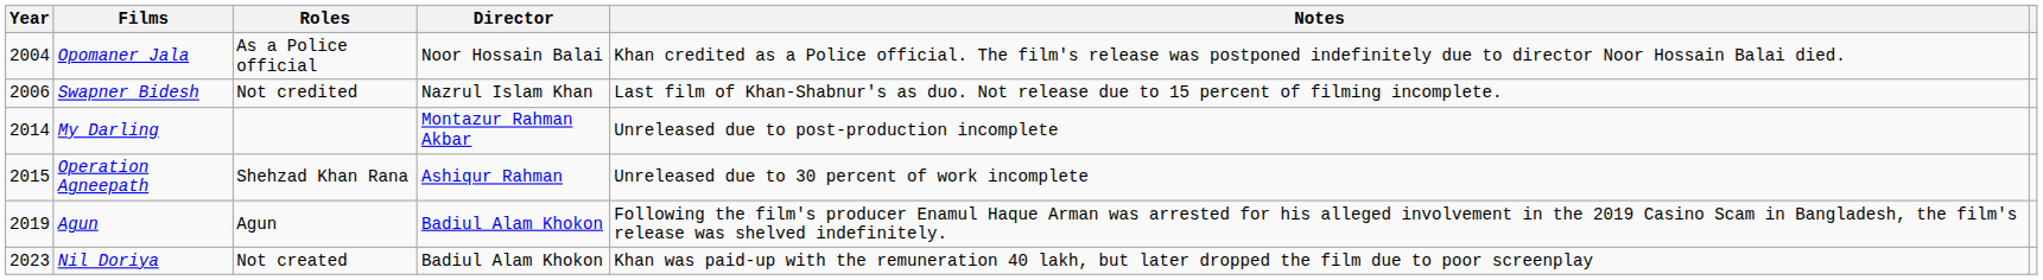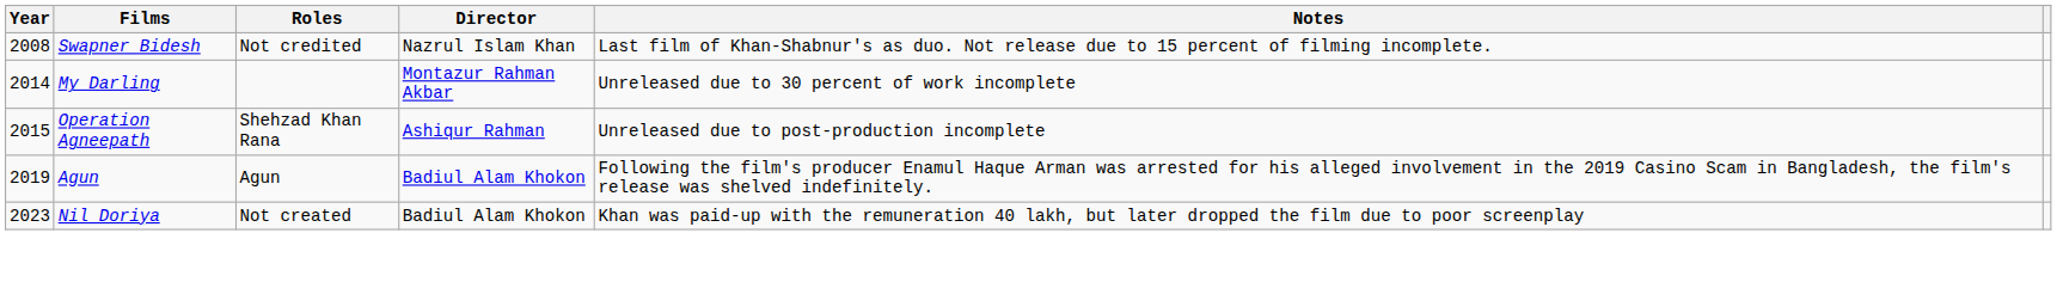- row: 2004 | Opomaner Jala | As a Police official | Noor Hossain Balai | Khan credited as a Police official. The film's release was postponed indefinitely due to director Noor Hossain Balai died.
Swapner Bidesh | Year: 2006 -> 2008
My Darling | Notes: Unreleased due to post-production incomplete -> Unreleased due to 30 percent of work incomplete
Operation Agneepath | Notes: Unreleased due to 30 percent of work incomplete -> Unreleased due to post-production incomplete
